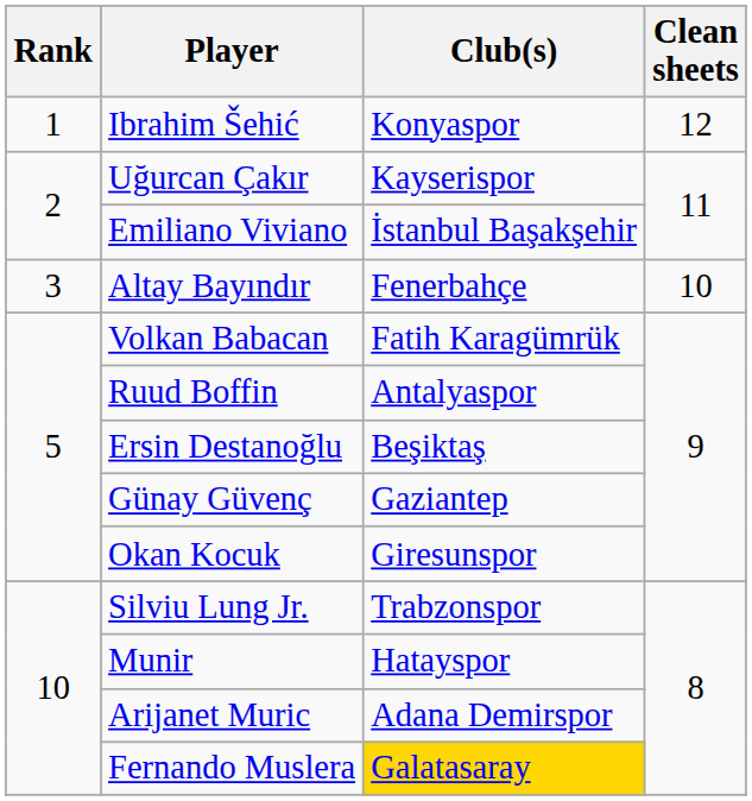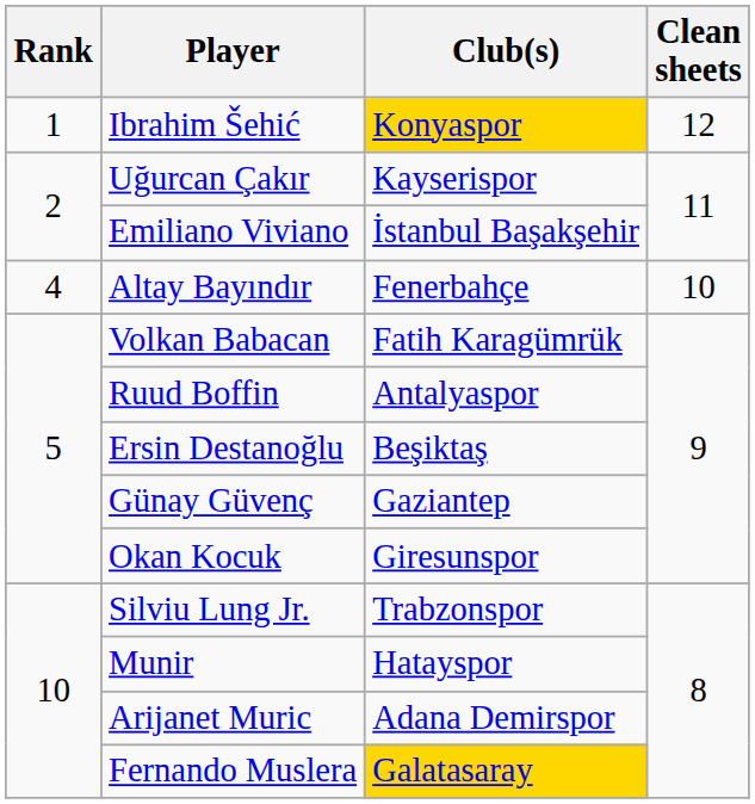Ibrahim Šehić | Club(s): no background -> gold background
Altay Bayındır | Rank: 3 -> 4
